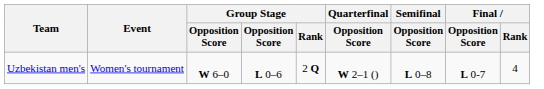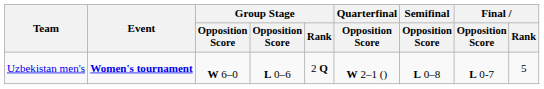Uzbekistan men's | Event: normal -> bold
Uzbekistan men's | Final / Rank: 4 -> 5
